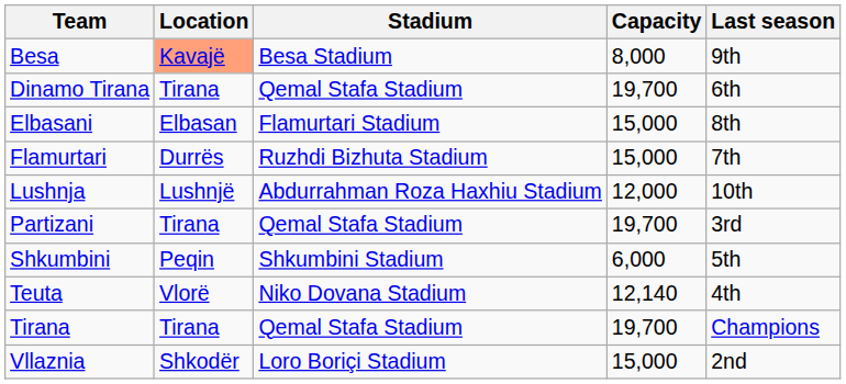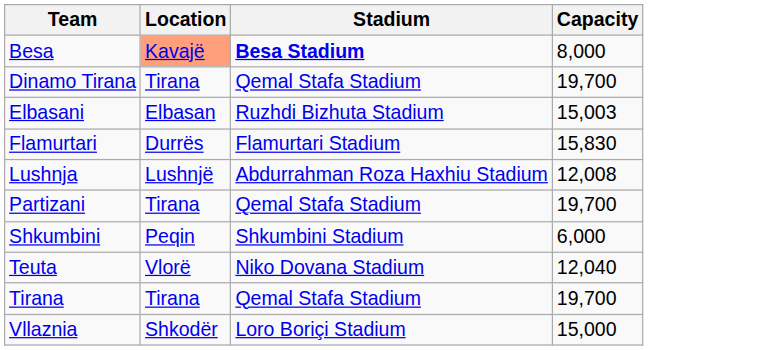- column: Last season | 9th | 6th | 8th | 7th | 10th | 3rd | 5th | 4th | Champions | 2nd
Besa | Stadium: normal -> bold
Elbasani | Stadium: Flamurtari Stadium -> Ruzhdi Bizhuta Stadium
Elbasani | Capacity: 15,000 -> 15,003
Flamurtari | Stadium: Ruzhdi Bizhuta Stadium -> Flamurtari Stadium
Flamurtari | Capacity: 15,000 -> 15,830
Lushnja | Capacity: 12,000 -> 12,008
Teuta | Capacity: 12,140 -> 12,040
